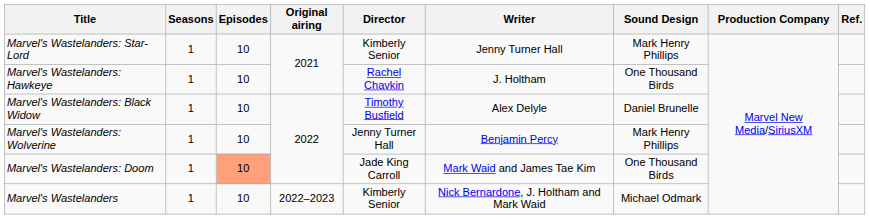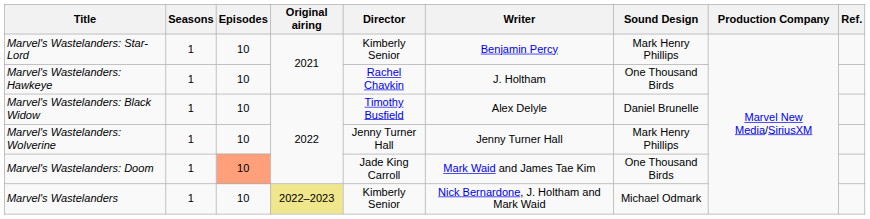Marvel's Wastelanders: Star-Lord | Writer: Jenny Turner Hall -> Benjamin Percy
Marvel's Wastelanders: Wolverine | Writer: Benjamin Percy -> Jenny Turner Hall
Marvel's Wastelanders | Original airing: no background -> khaki background
